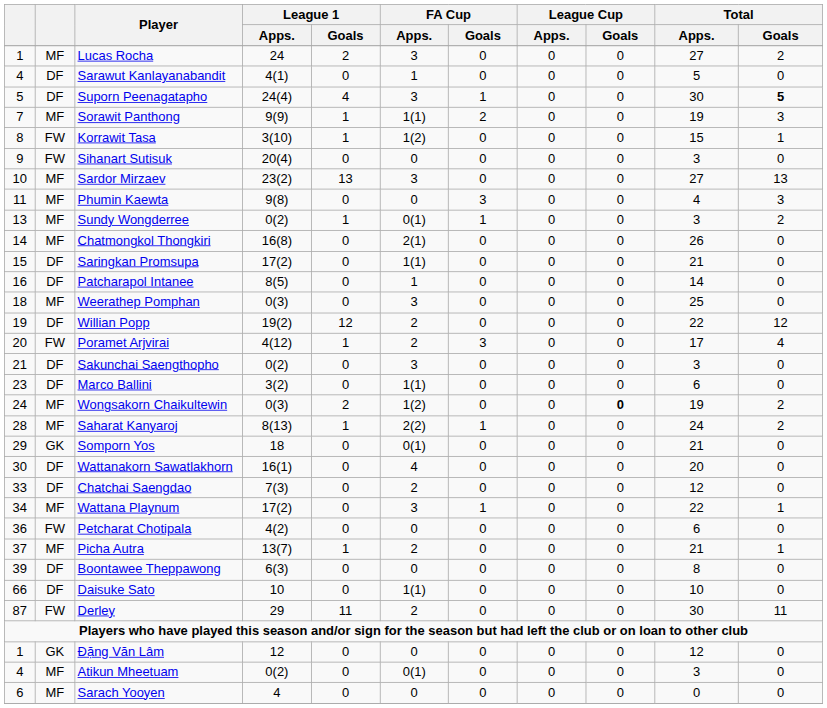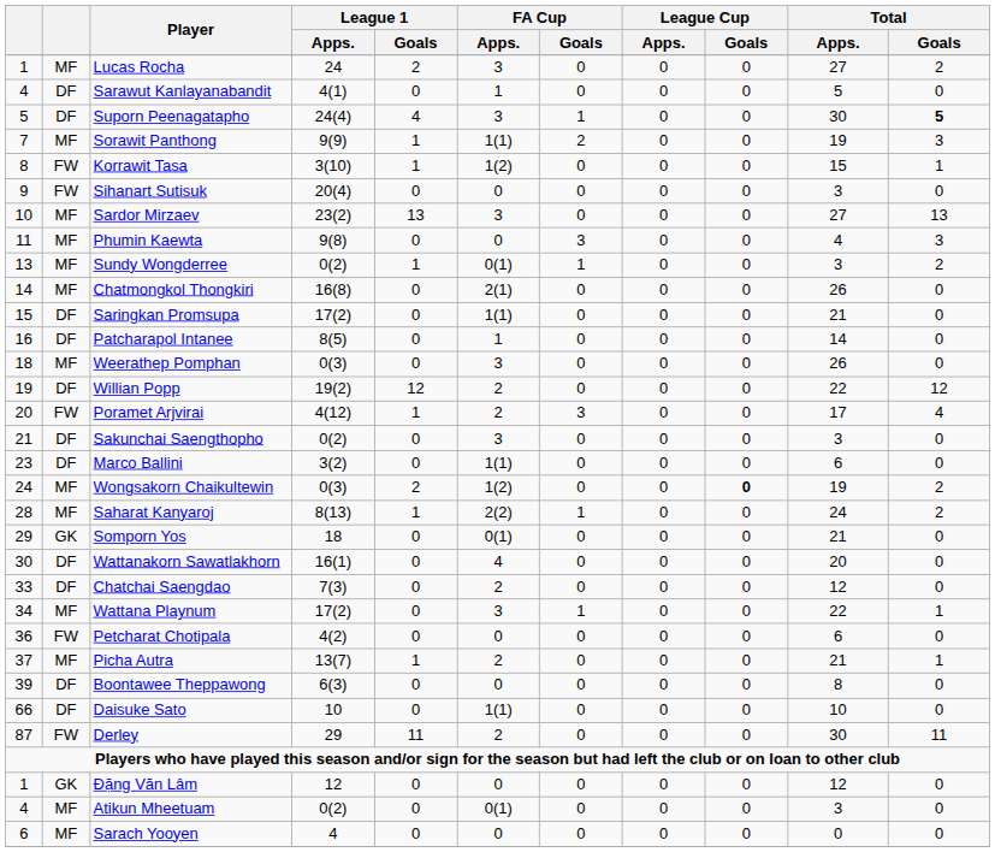Weerathep Pomphan | Total / Apps.: 25 -> 26
